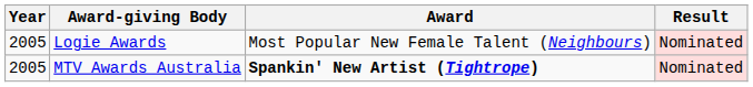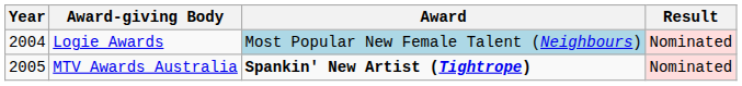Logie Awards | Year: 2005 -> 2004
Logie Awards | Award: no background -> lightblue background
